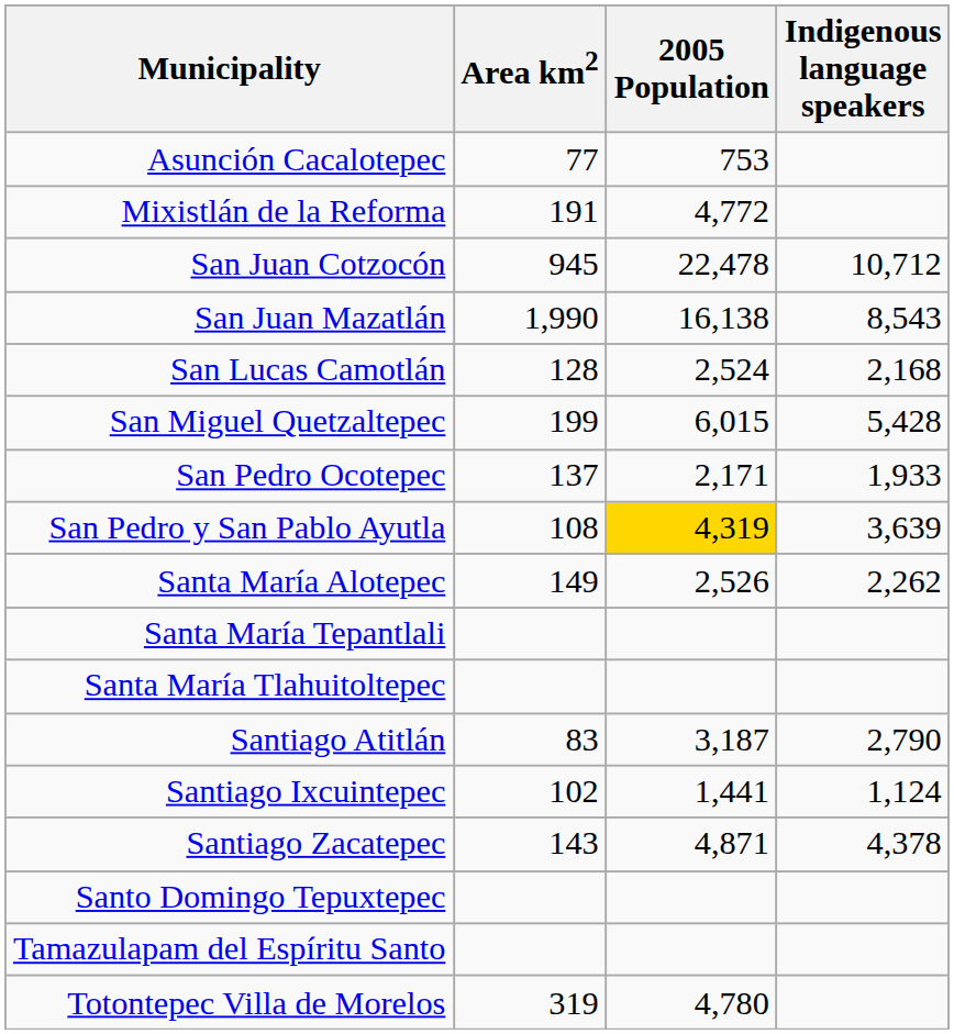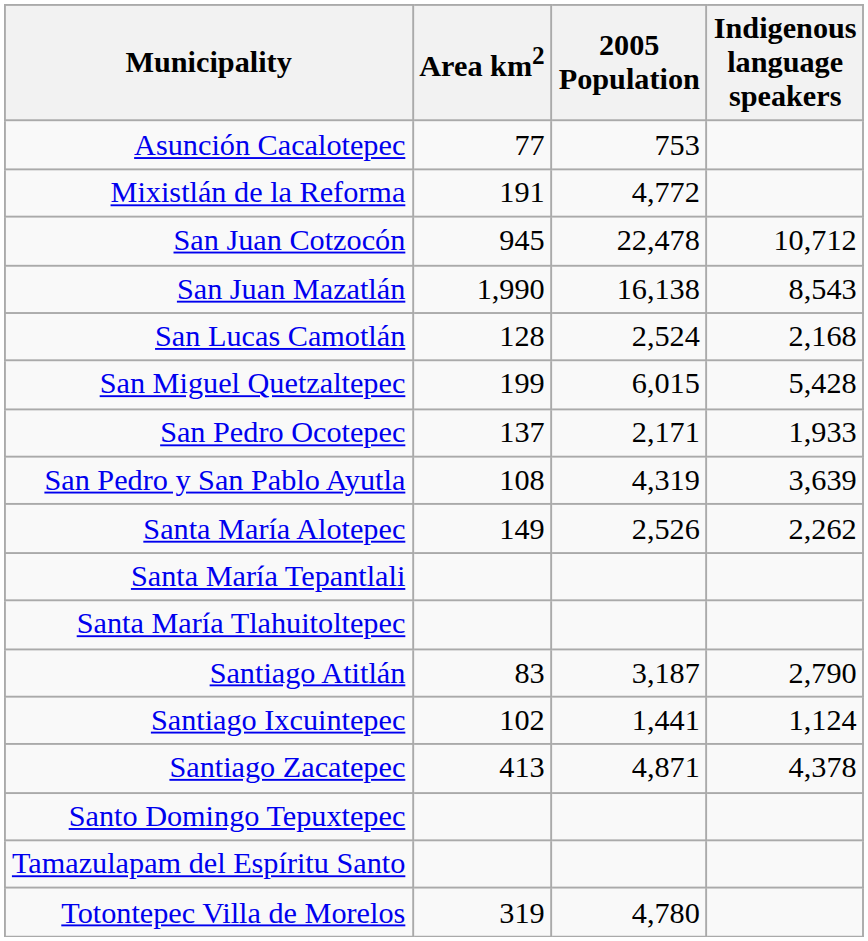San Pedro y San Pablo Ayutla | 2005 Population: gold background -> no background
Santiago Zacatepec | Area km2: 143 -> 413
